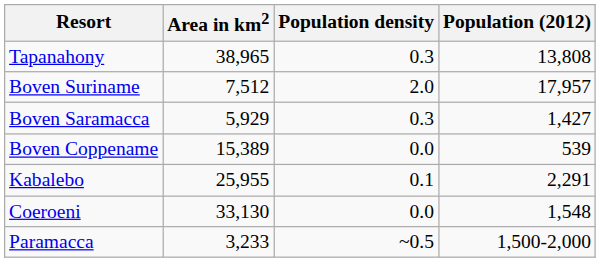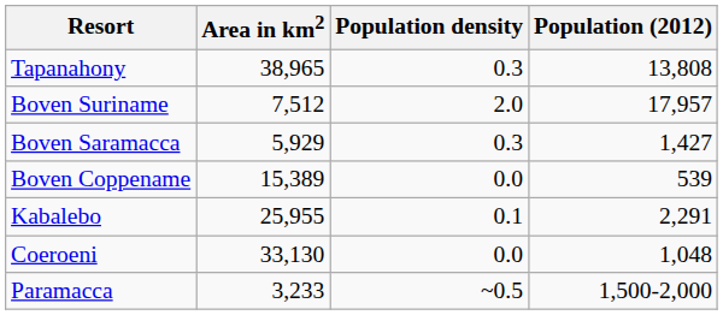Coeroeni | Population (2012): 1,548 -> 1,048
